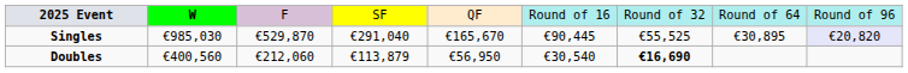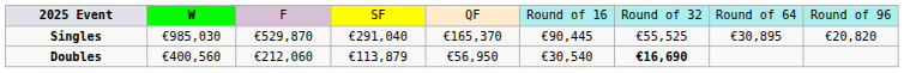Singles | column 5: €165,670 -> €165,370
Singles | column 9: lavender background -> no background
